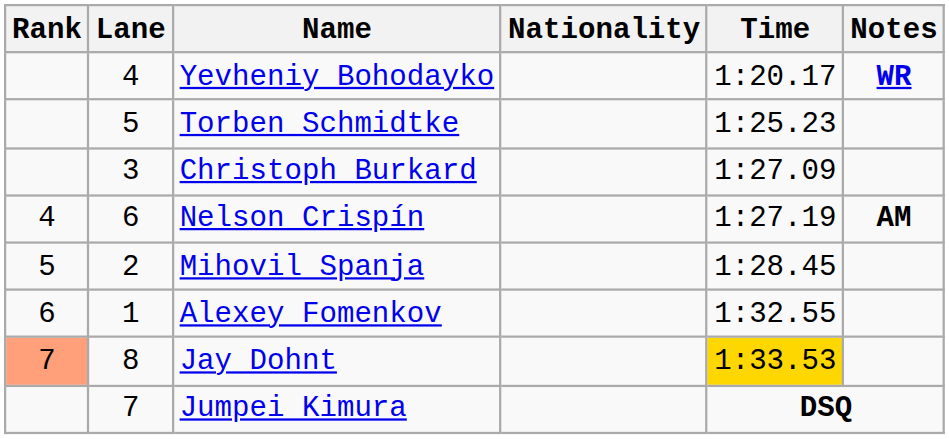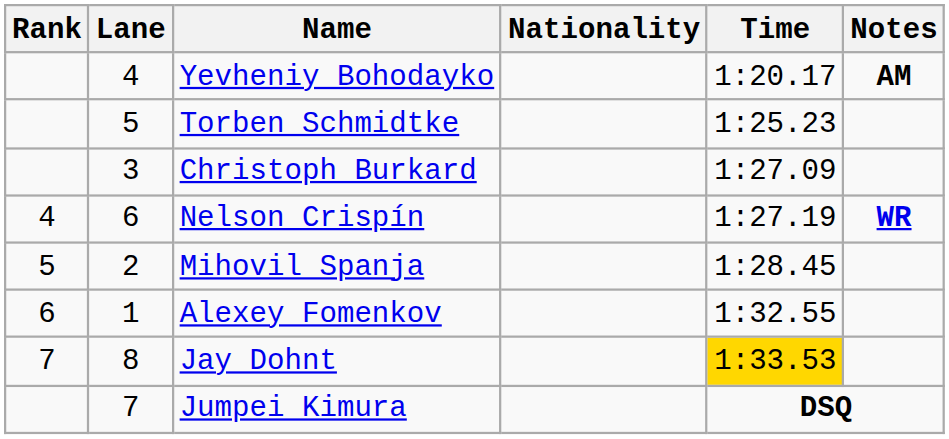Yevheniy Bohodayko | Notes: WR -> AM
Nelson Crispín | Notes: AM -> WR
Jay Dohnt | Rank: lightsalmon background -> no background
